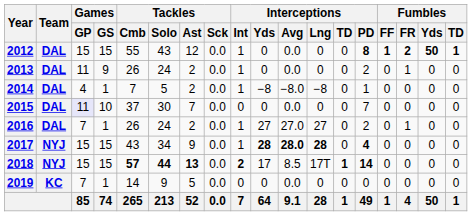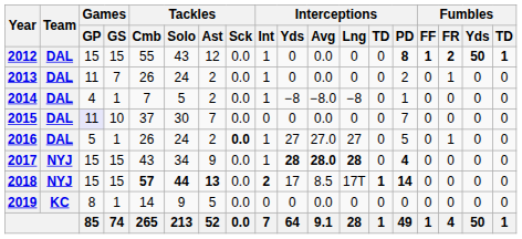2013 | Games / GS: 9 -> 7
2016 | Games / GP: 7 -> 5
2016 | Tackles / Sck: normal -> bold
2016 | Interceptions / PD: 2 -> 5
2019 | Games / GP: 7 -> 8
